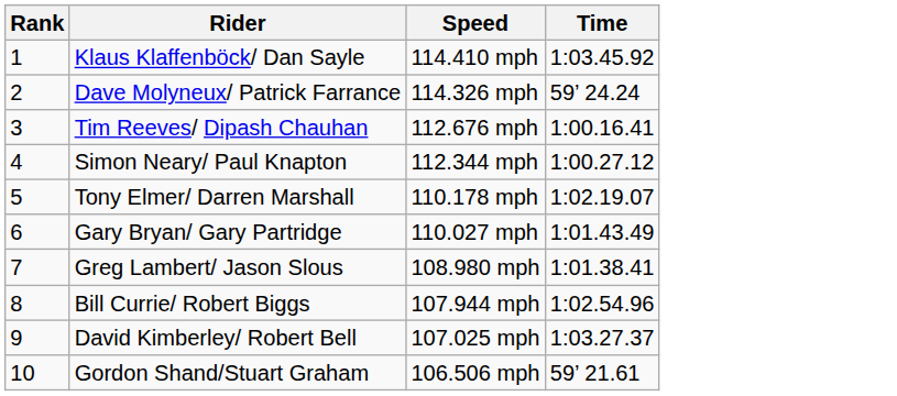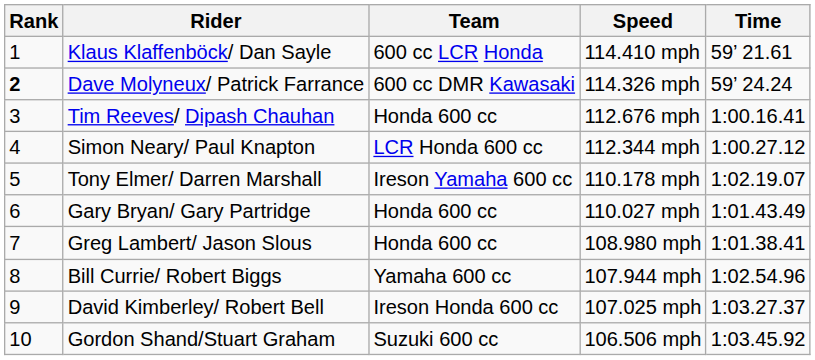+ column: Team | 600 cc LCR Honda | 600 cc DMR Kawasaki | Honda 600 cc | LCR Honda 600 cc | Ireson Yamaha 600 cc | Honda 600 cc | Honda 600 cc | Yamaha 600 cc | Ireson Honda 600 cc | Suzuki 600 cc
Klaus Klaffenböck/ Dan Sayle | Time: 1:03.45.92 -> 59’ 21.61
Dave Molyneux/ Patrick Farrance | Rank: normal -> bold
Gordon Shand/Stuart Graham | Time: 59’ 21.61 -> 1:03.45.92
